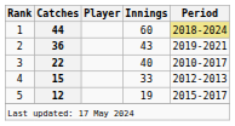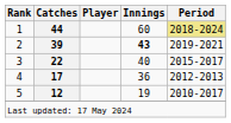2 | Catches: 36 -> 39
2 | Innings: normal -> bold
3 | Period: 2010-2017 -> 2015-2017
4 | Catches: 15 -> 17
4 | Innings: 33 -> 36
5 | Period: 2015-2017 -> 2010-2017
